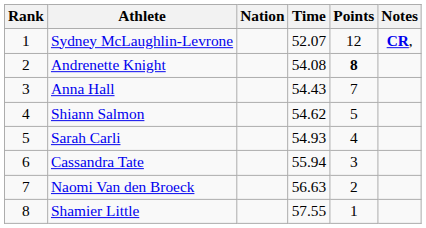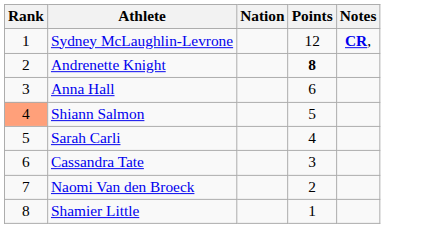- column: Time | 52.07 | 54.08 | 54.43 | 54.62 | 54.93 | 55.94 | 56.63 | 57.55
Anna Hall | Points: 7 -> 6
Shiann Salmon | Rank: no background -> lightsalmon background
